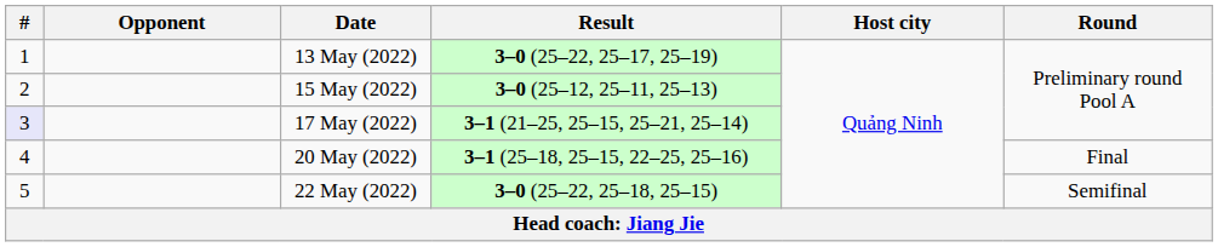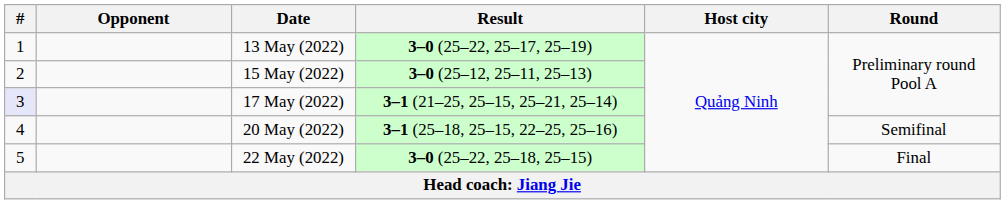20 May (2022) | Round: Final -> Semifinal
22 May (2022) | Round: Semifinal -> Final
